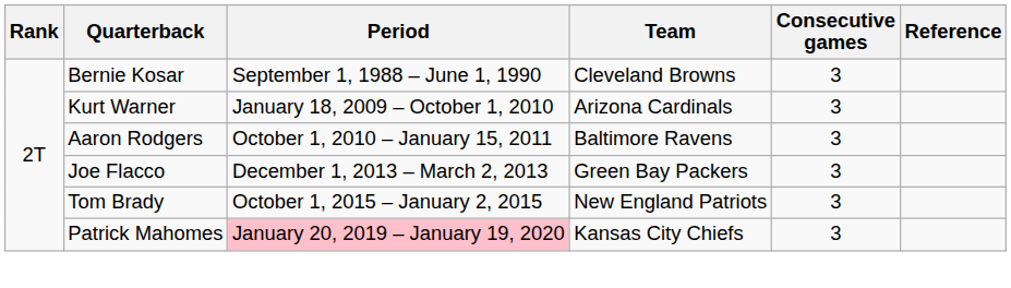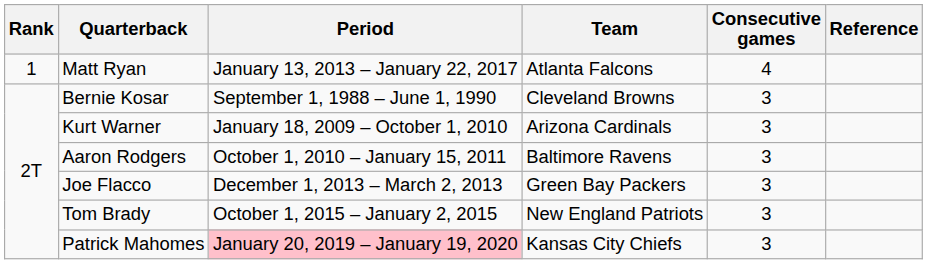+ row: 1 | Matt Ryan | January 13, 2013 – January 22, 2017 | Atlanta Falcons | 4
